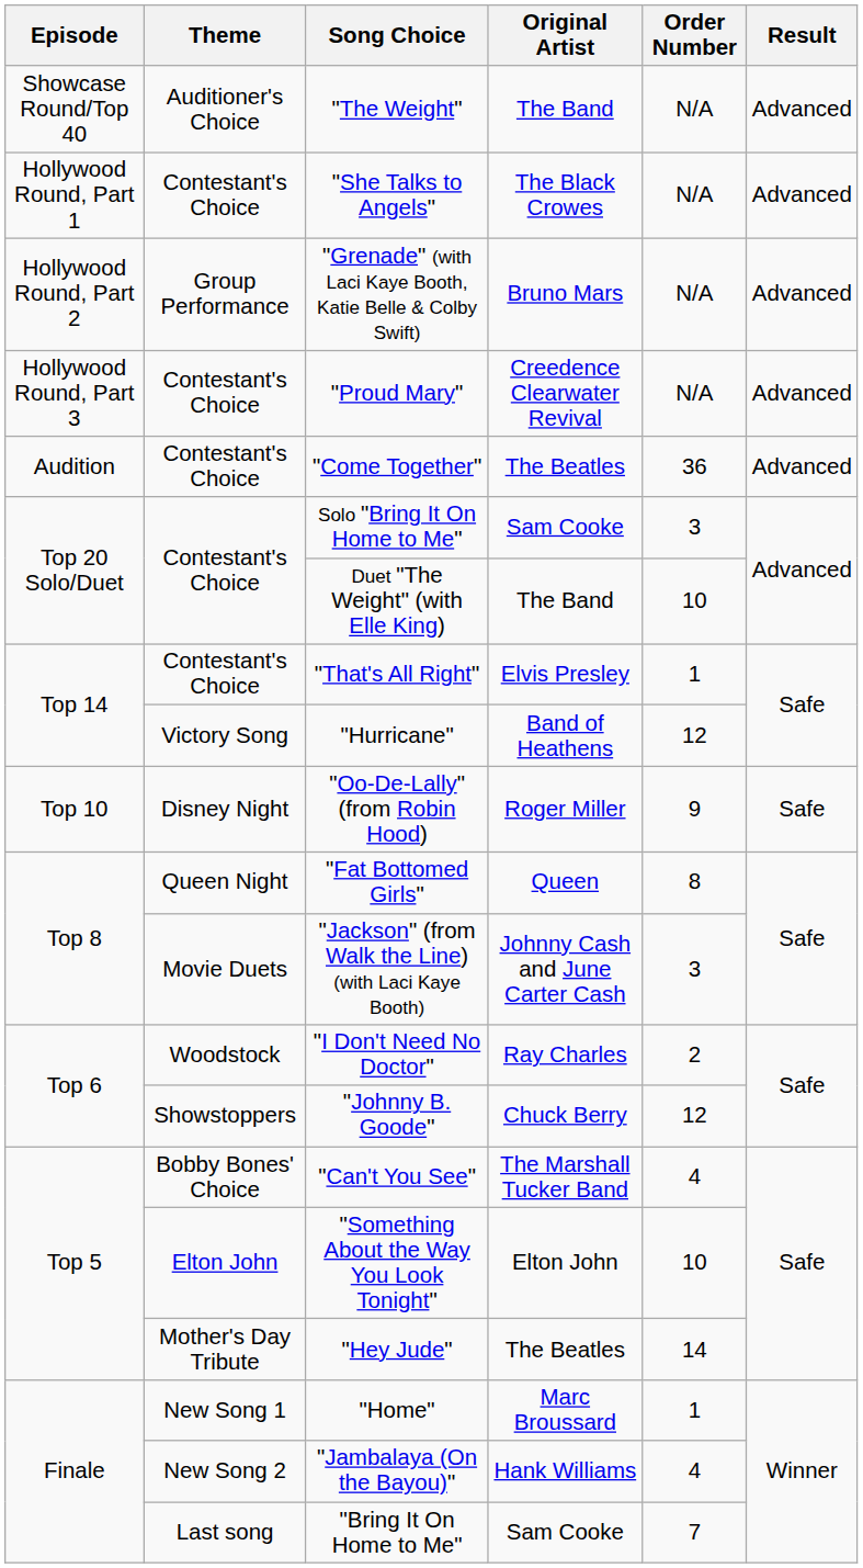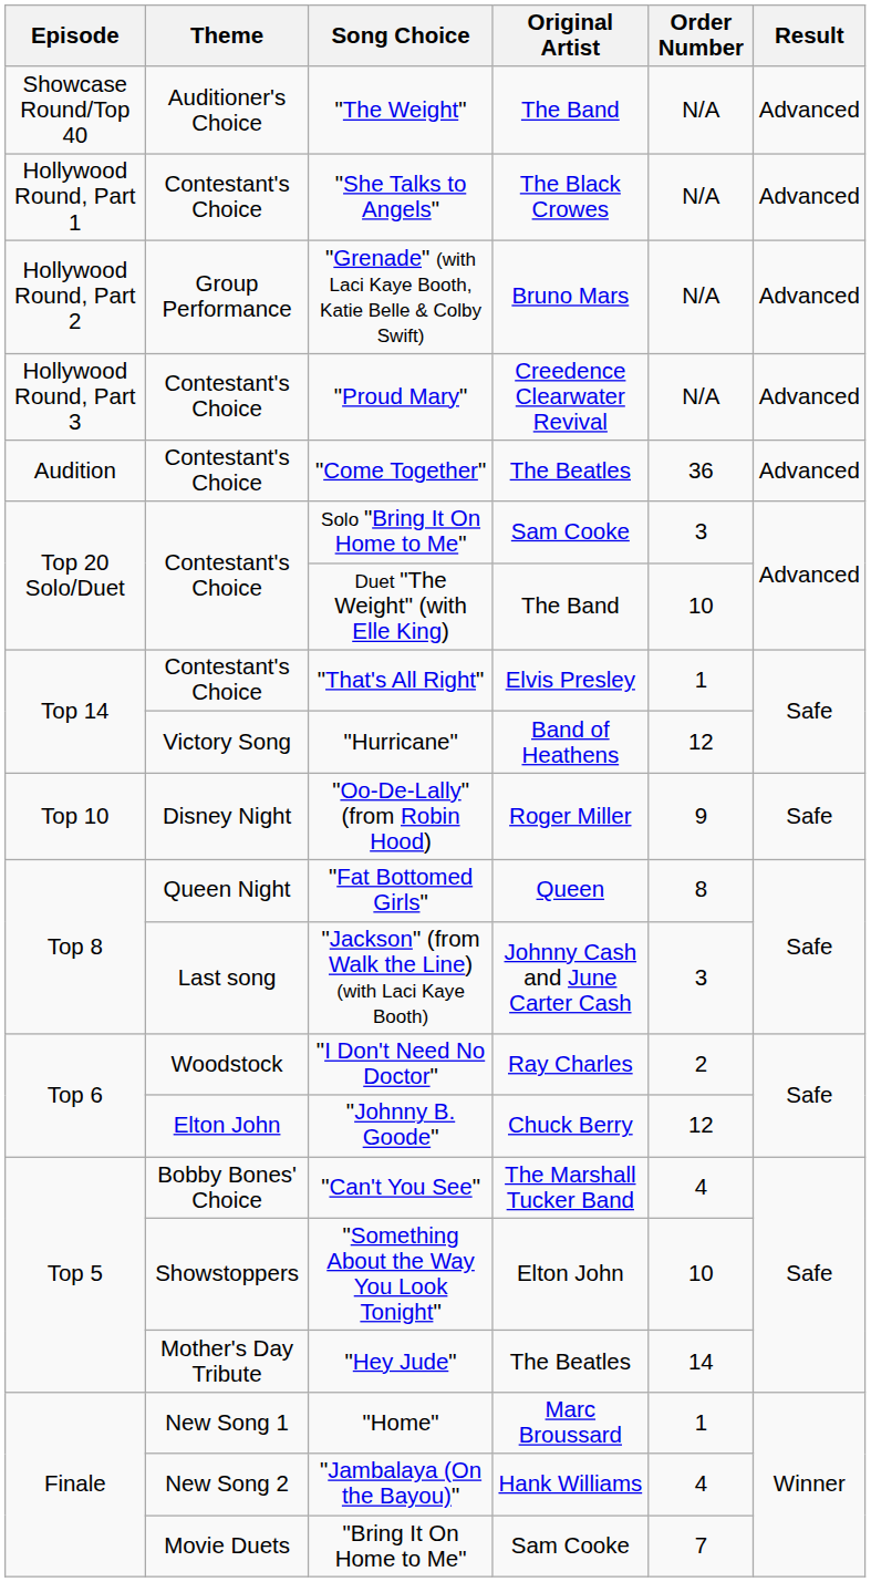"Jackson" (from Walk the Line) (with Laci Kaye Booth) | Theme: Movie Duets -> Last song
"Johnny B. Goode" | Theme: Showstoppers -> Elton John
"Something About the Way You Look Tonight" | Theme: Elton John -> Showstoppers
"Bring It On Home to Me" | Theme: Last song -> Movie Duets
